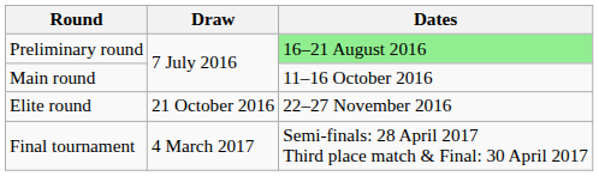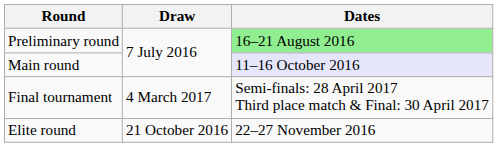Main round | Dates: no background -> lavender background
rows swapped: Elite round <-> Final tournament
